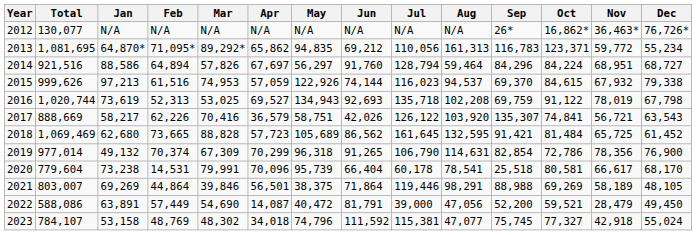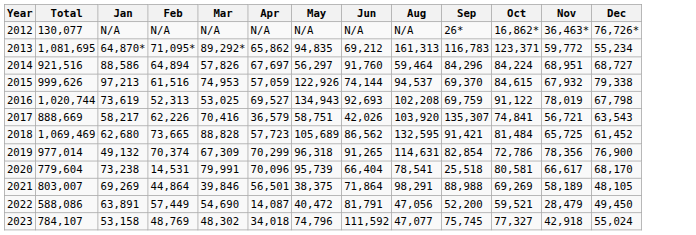- column: Jul | N/A | 110,056 | 128,794 | 116,023 | 135,718 | 126,122 | 161,645 | 106,790 | 60,178 | 119,446 | 39,000 | 115,381
